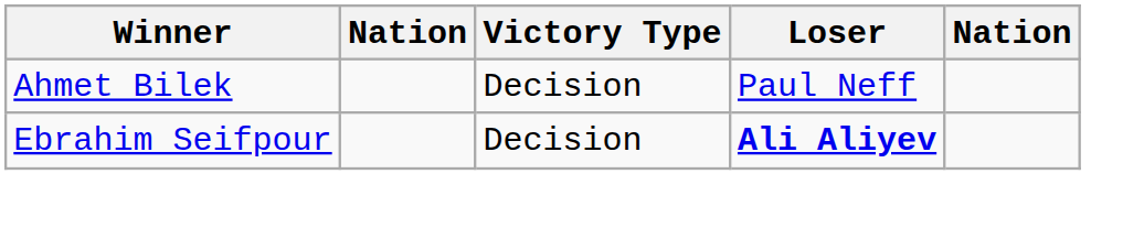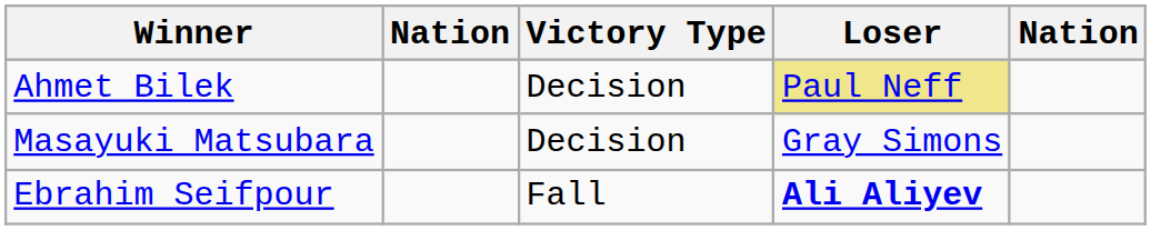Ahmet Bilek | Loser: no background -> khaki background
+ row: Masayuki Matsubara | Decision | Gray Simons
Ebrahim Seifpour | Victory Type: Decision -> Fall
